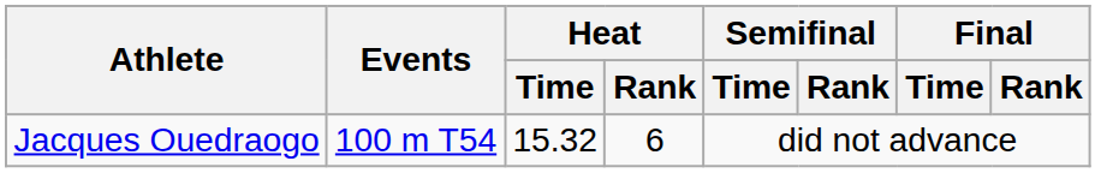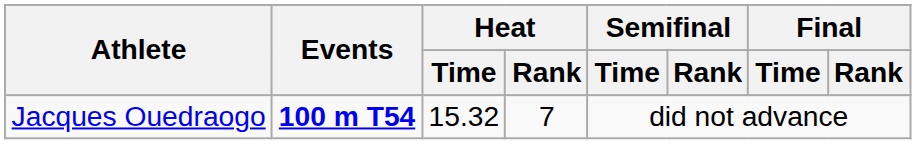Jacques Ouedraogo | Events: normal -> bold
Jacques Ouedraogo | Heat / Rank: 6 -> 7
